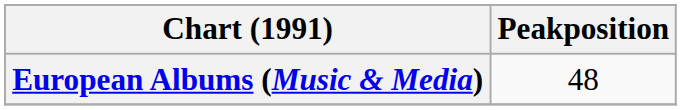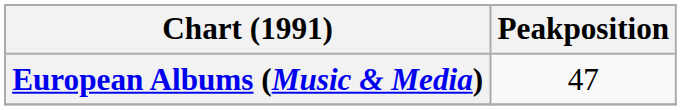European Albums (Music & Media) | Peakposition: 48 -> 47
